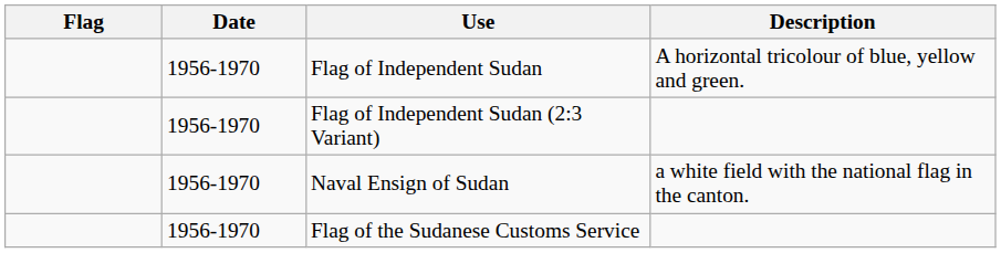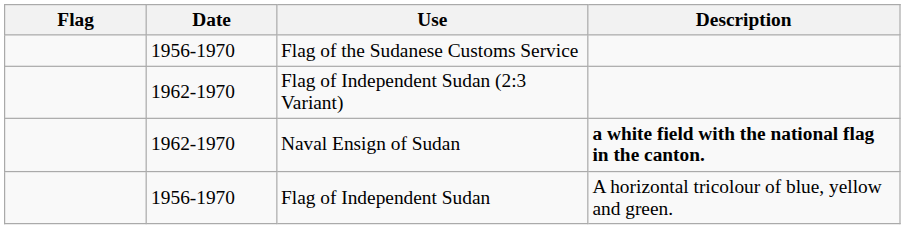rows swapped: Flag of Independent Sudan <-> Flag of the Sudanese Customs Service
Flag of Independent Sudan (2:3 Variant) | Date: 1956-1970 -> 1962-1970
Naval Ensign of Sudan | Date: 1956-1970 -> 1962-1970
Naval Ensign of Sudan | Description: normal -> bold
